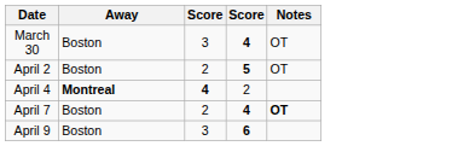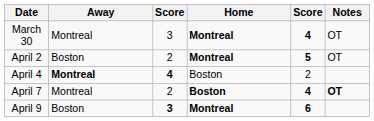+ column: Home | Montreal | Montreal | Boston | Boston | Montreal
March 30 | Away: Boston -> Montreal
April 7 | Away: Boston -> Montreal
April 9 | column 3: normal -> bold
